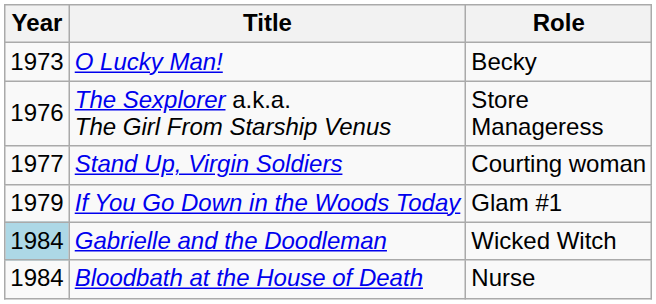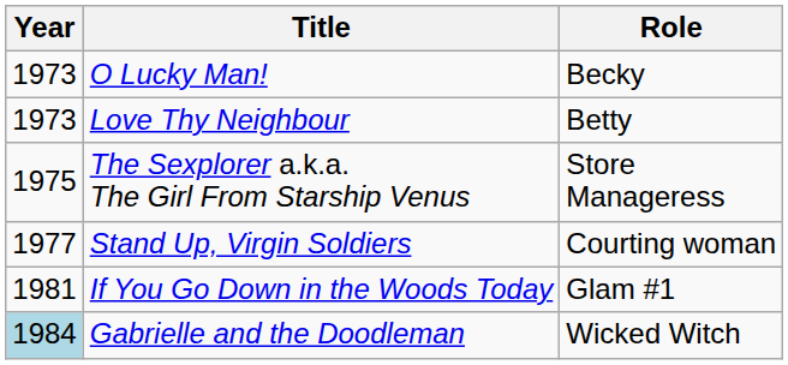+ row: 1973 | Love Thy Neighbour | Betty
The Sexplorer a.k.a. The Girl From Starship Venus | Year: 1976 -> 1975
If You Go Down in the Woods Today | Year: 1979 -> 1981
- row: 1984 | Bloodbath at the House of Death | Nurse
